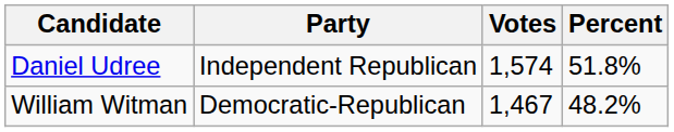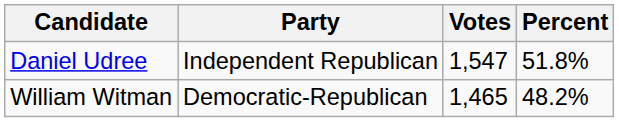Daniel Udree | Votes: 1,574 -> 1,547
William Witman | Votes: 1,467 -> 1,465
